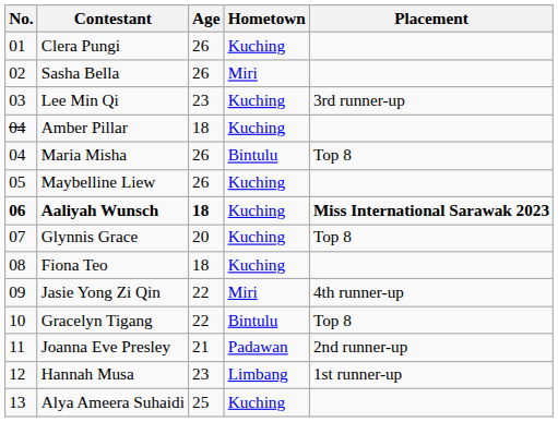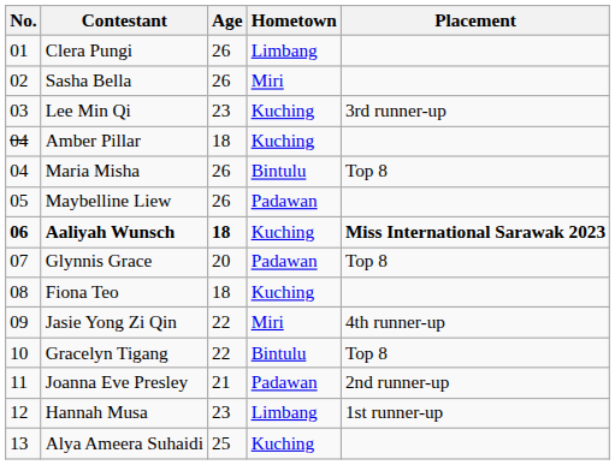Clera Pungi | Hometown: Kuching -> Limbang
Maybelline Liew | Hometown: Kuching -> Padawan
Glynnis Grace | Hometown: Kuching -> Padawan
